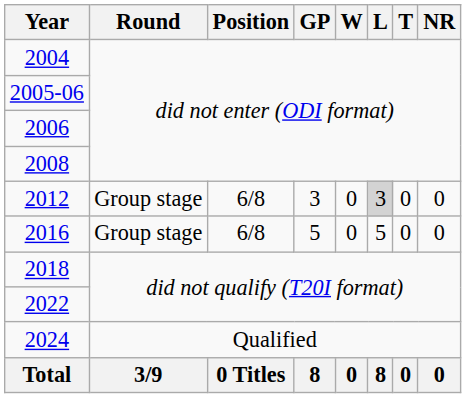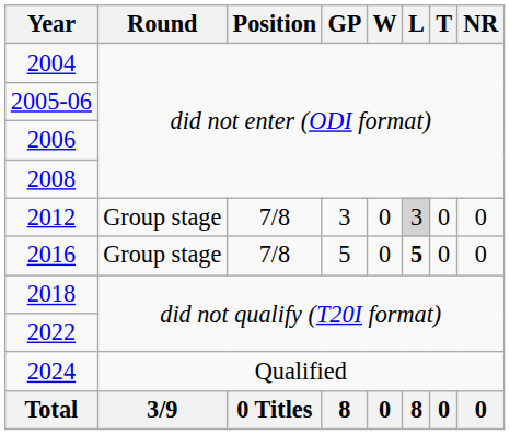2012 | Position: 6/8 -> 7/8
2016 | Position: 6/8 -> 7/8
2016 | L: normal -> bold
